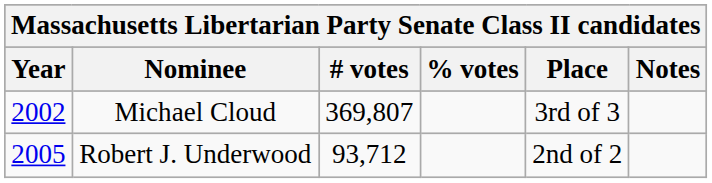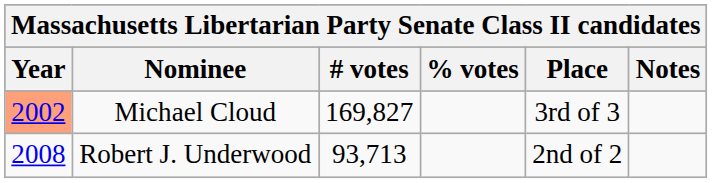Michael Cloud | Year: no background -> lightsalmon background
Michael Cloud | # votes: 369,807 -> 169,827
Robert J. Underwood | Year: 2005 -> 2008
Robert J. Underwood | # votes: 93,712 -> 93,713
